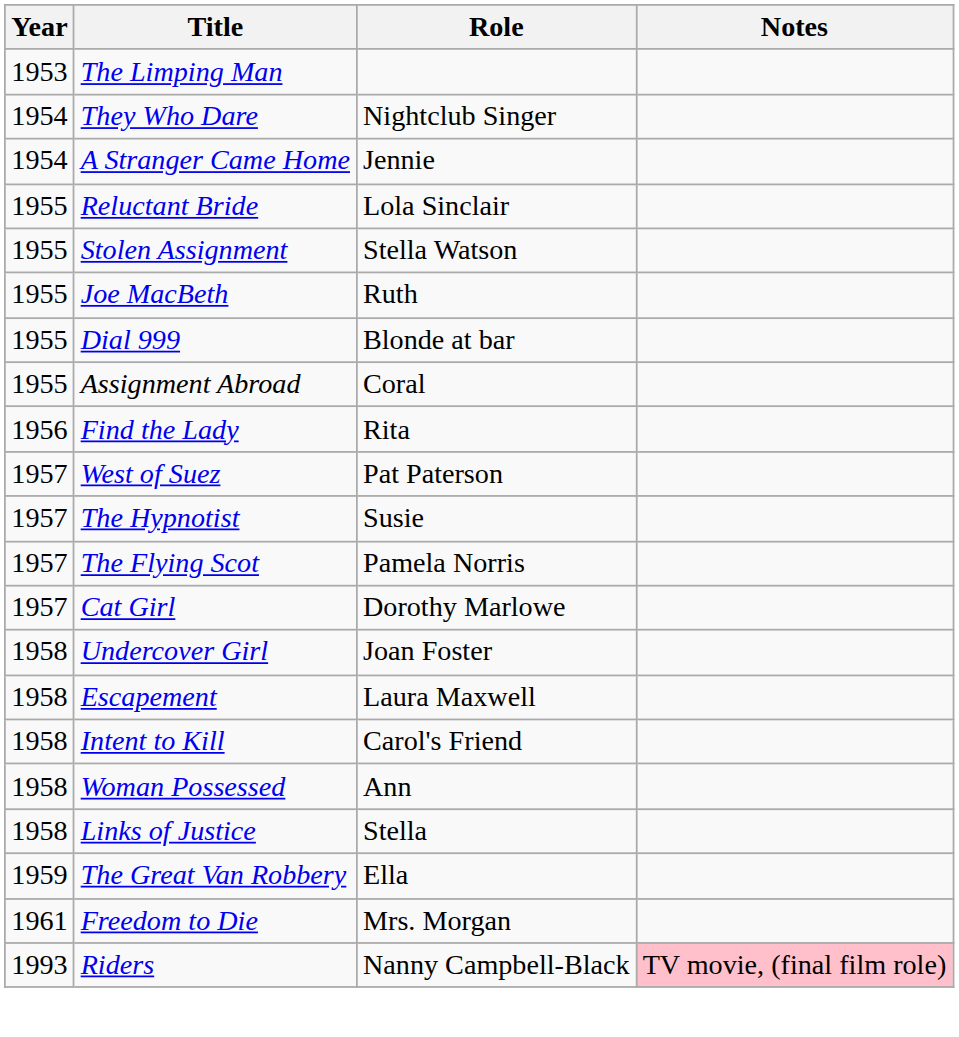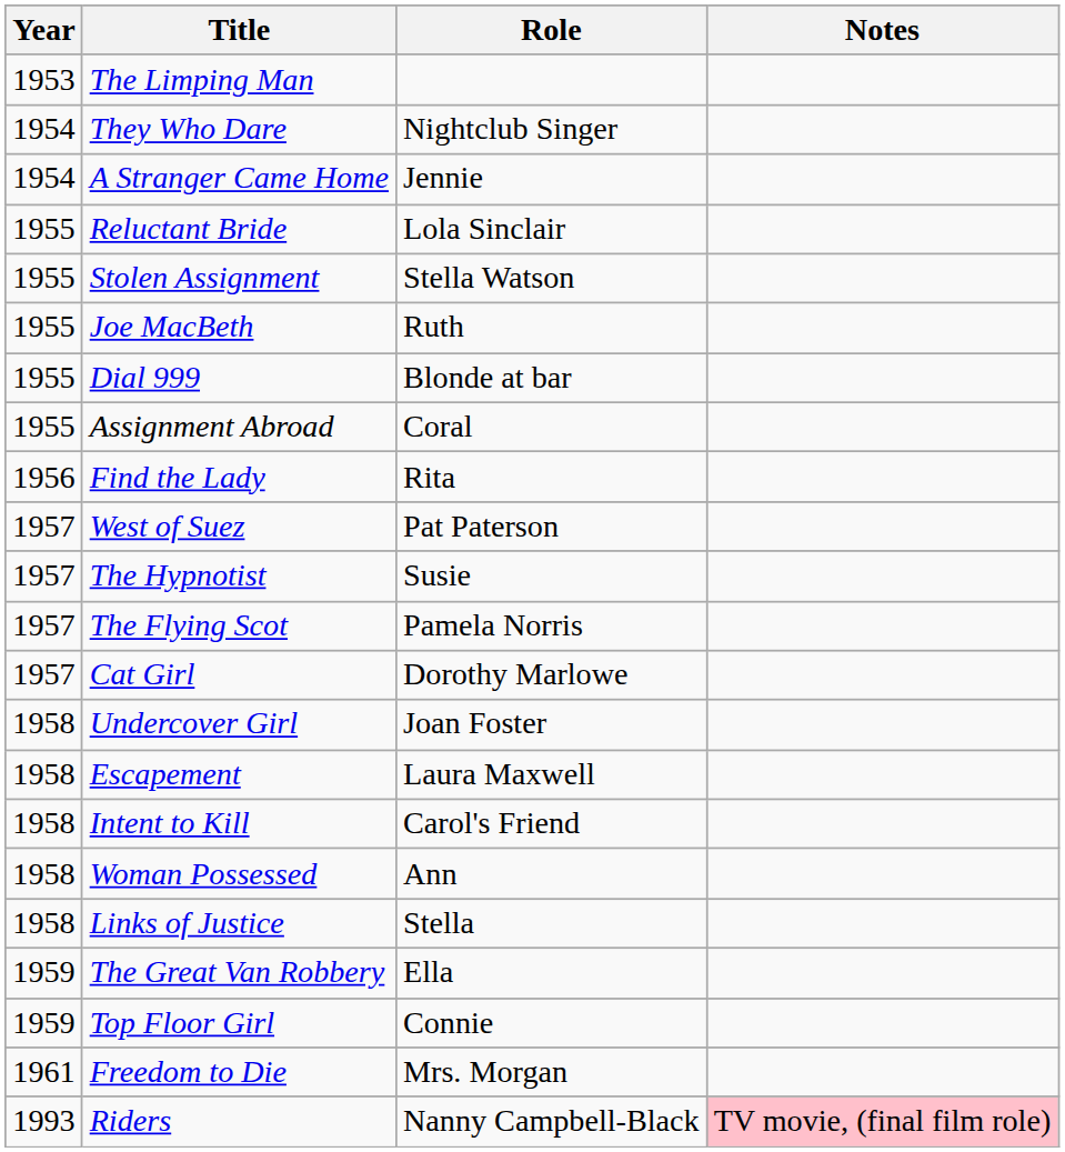+ row: 1959 | Top Floor Girl | Connie
